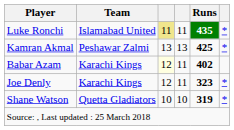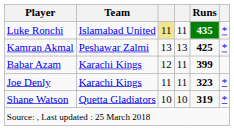Babar Azam | column 3: lightyellow background -> no background
Babar Azam | Runs: 402 -> 399
Joe Denly | column 3: 12 -> 11
